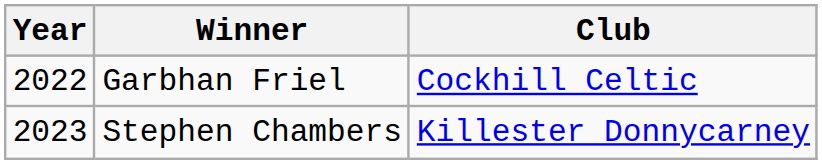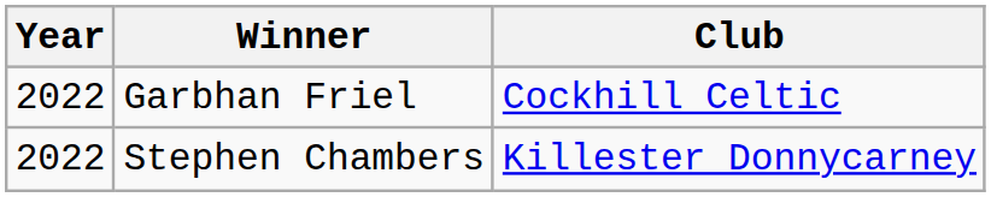Stephen Chambers | Year: 2023 -> 2022
